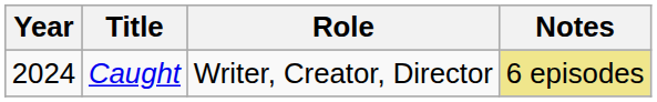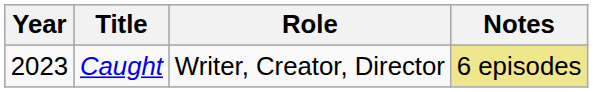Caught | Year: 2024 -> 2023
